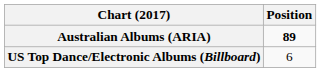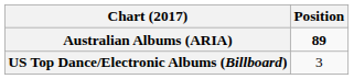US Top Dance/Electronic Albums (Billboard) | Position: 6 -> 3
